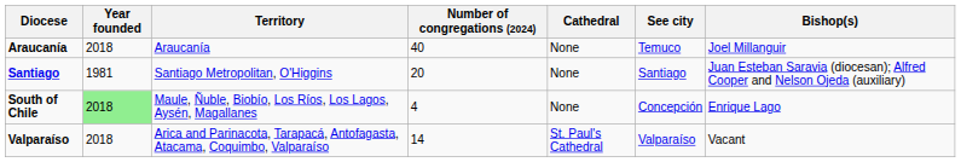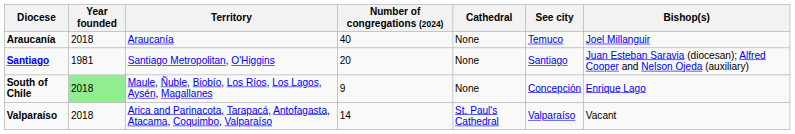South of Chile | Number of congregations (2024): 4 -> 9
